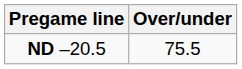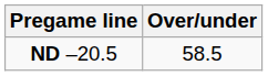ND –20.5 | Over/under: 75.5 -> 58.5
